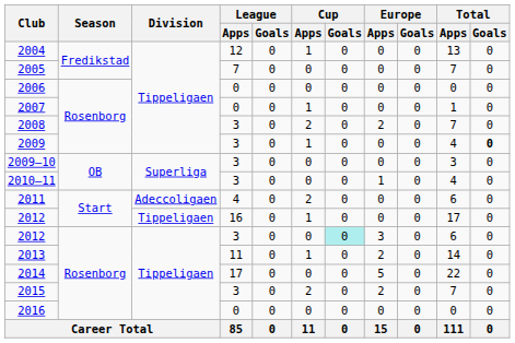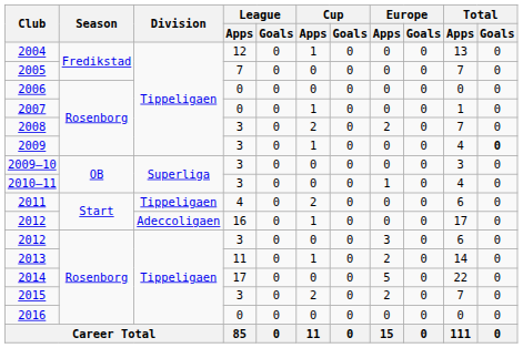2011 | Division: Adeccoligaen -> Tippeligaen
2012 / 16 | Division: Tippeligaen -> Adeccoligaen
2012 / 3 | Cup / Goals: paleturquoise background -> no background
